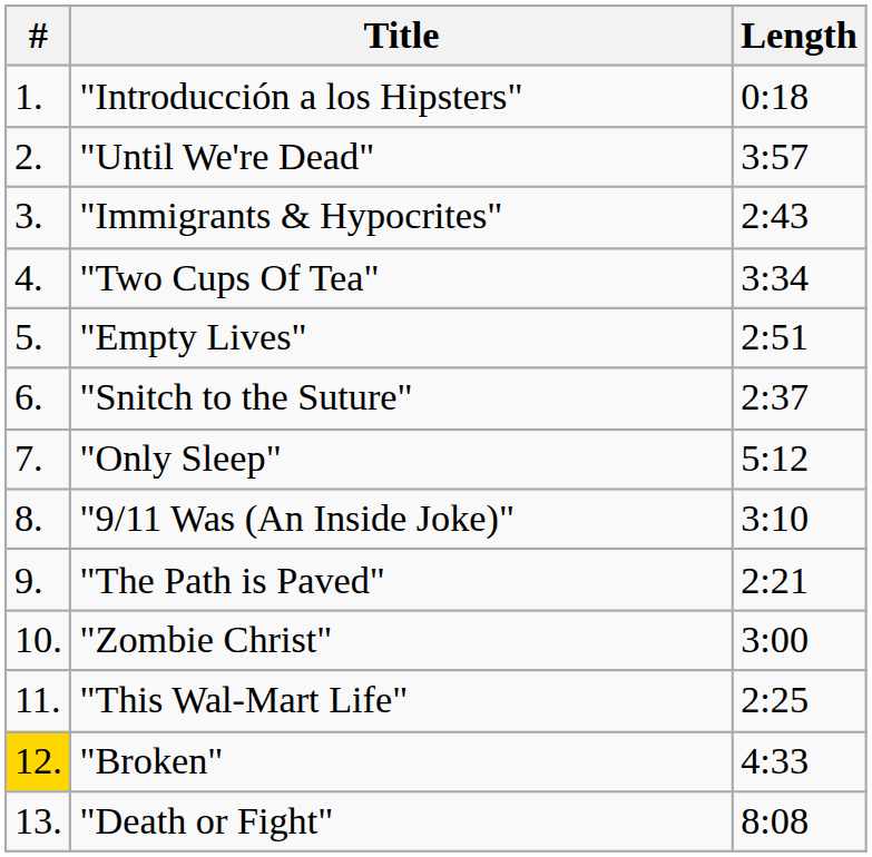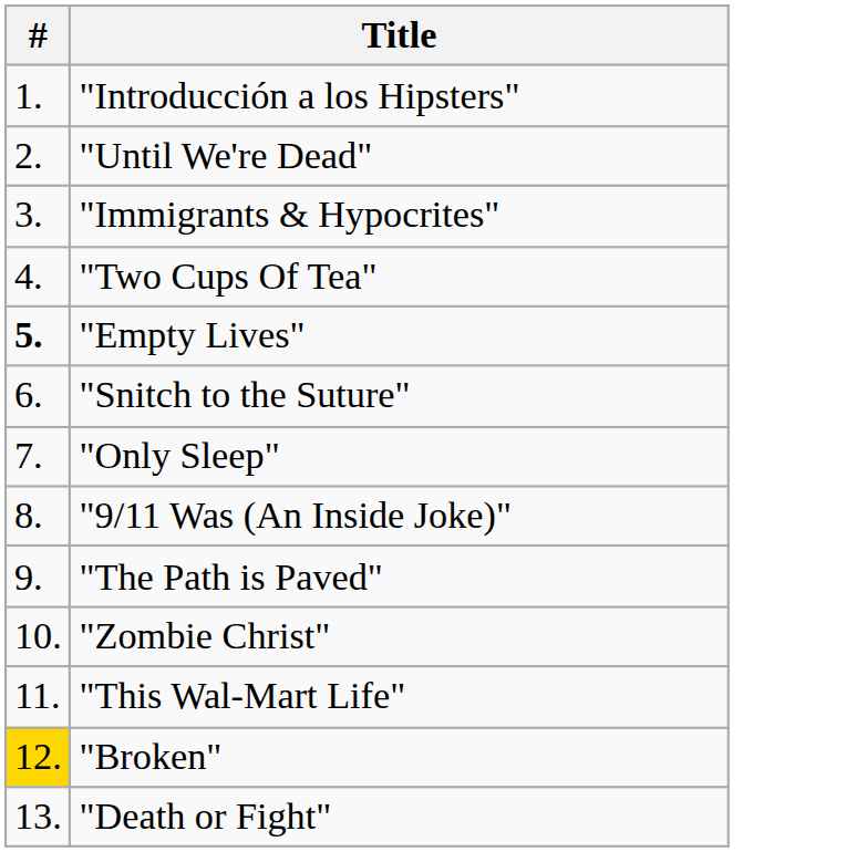- column: Length | 0:18 | 3:57 | 2:43 | 3:34 | 2:51 | 2:37 | 5:12 | 3:10 | 2:21 | 3:00 | 2:25 | 4:33 | 8:08
"Empty Lives" | #: normal -> bold
